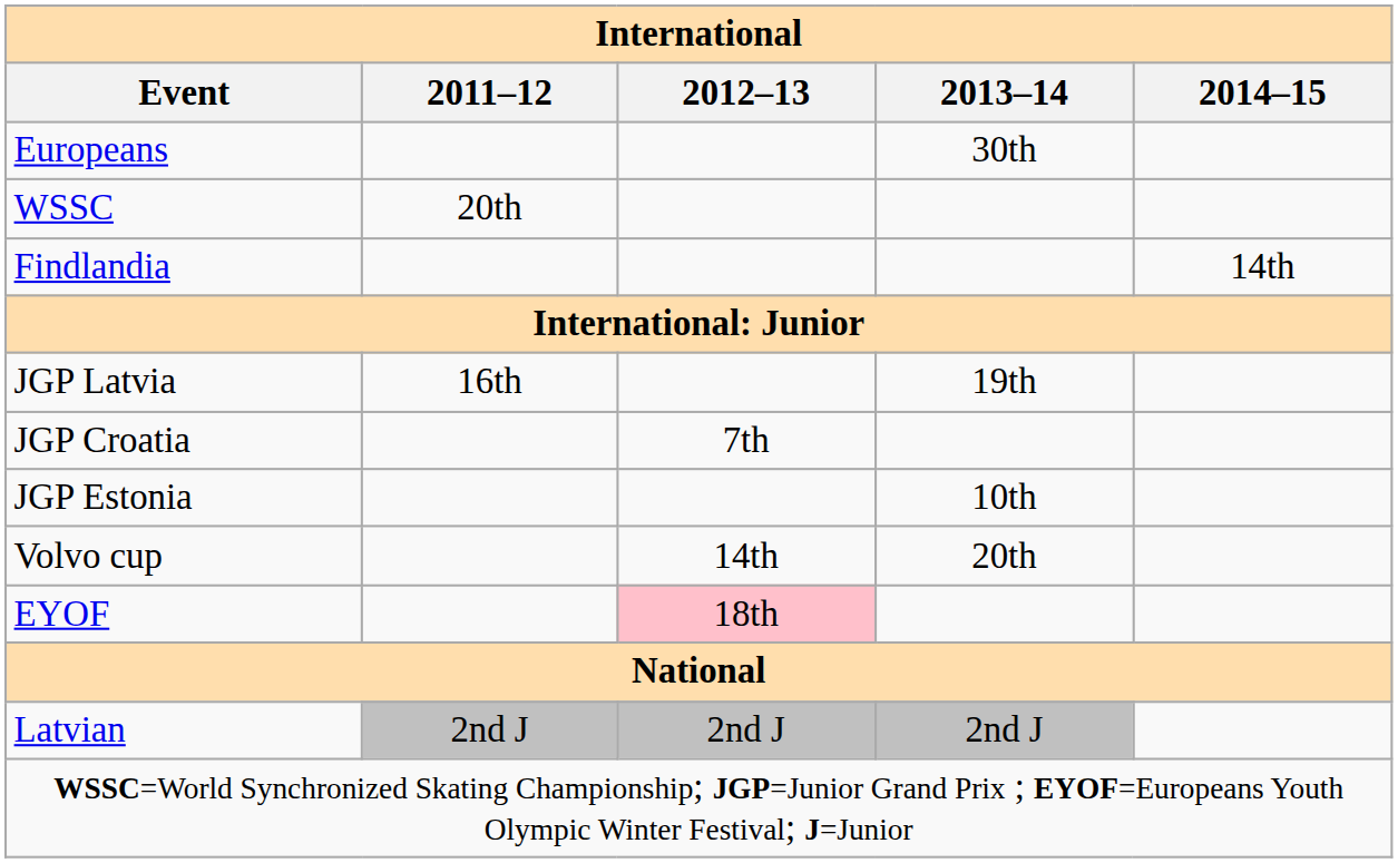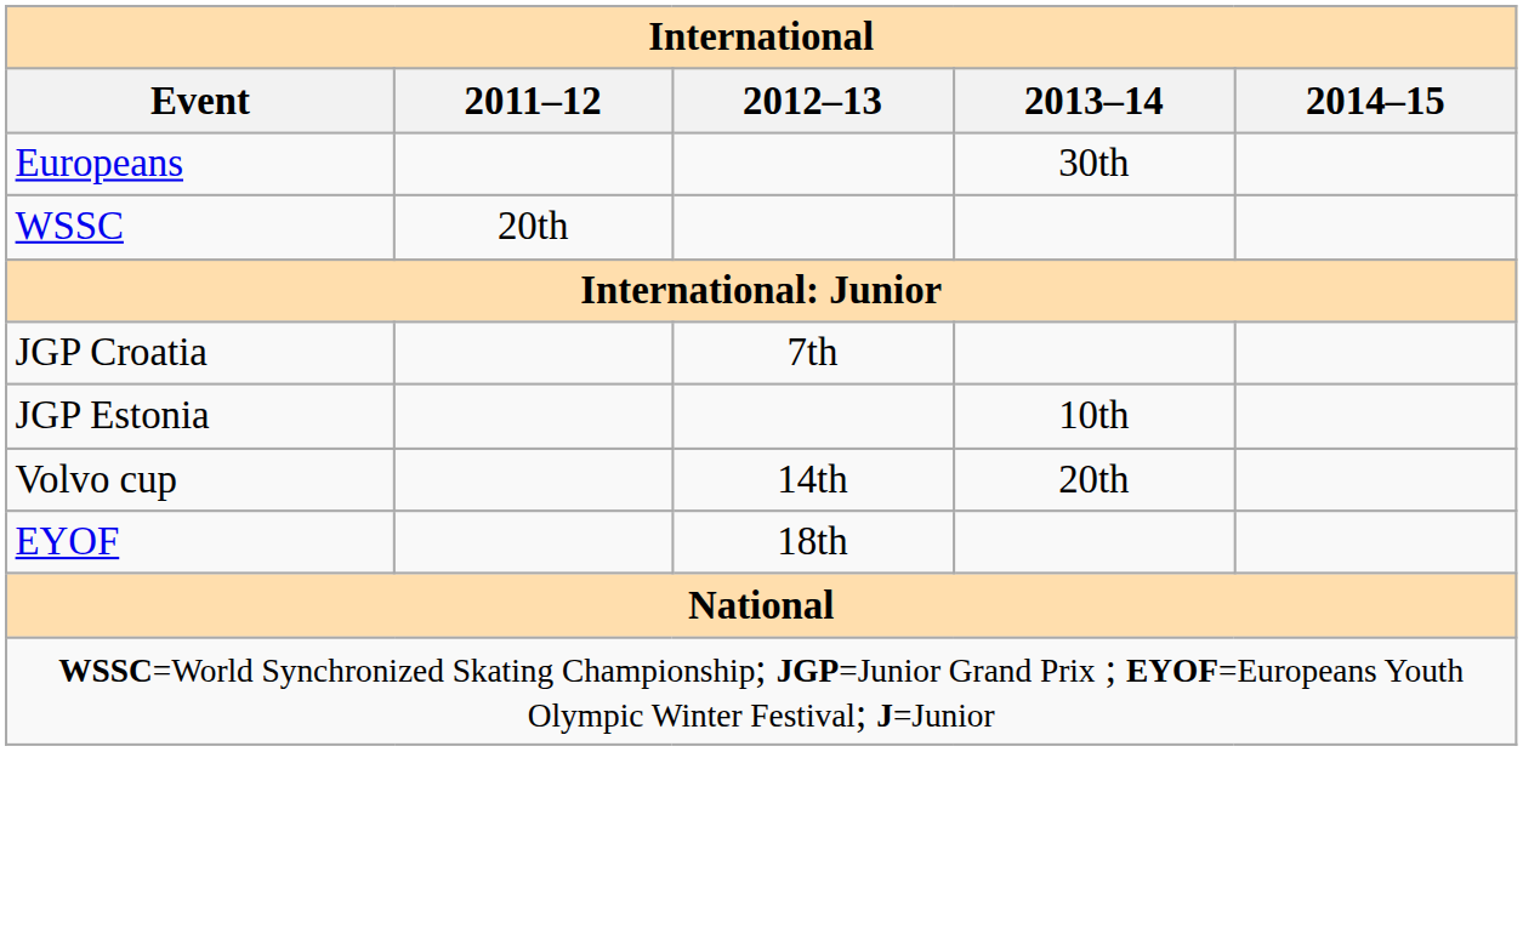- row: Findlandia | 14th
- row: JGP Latvia | 16th | 19th
EYOF | 2012–13: pink background -> no background
- row: Latvian | 2nd J | 2nd J | 2nd J
